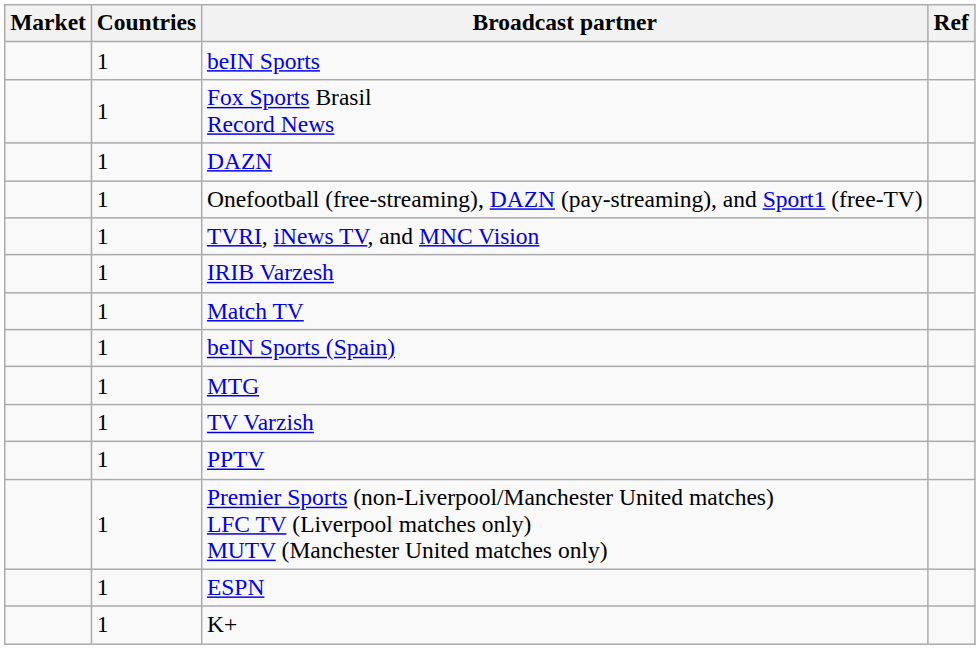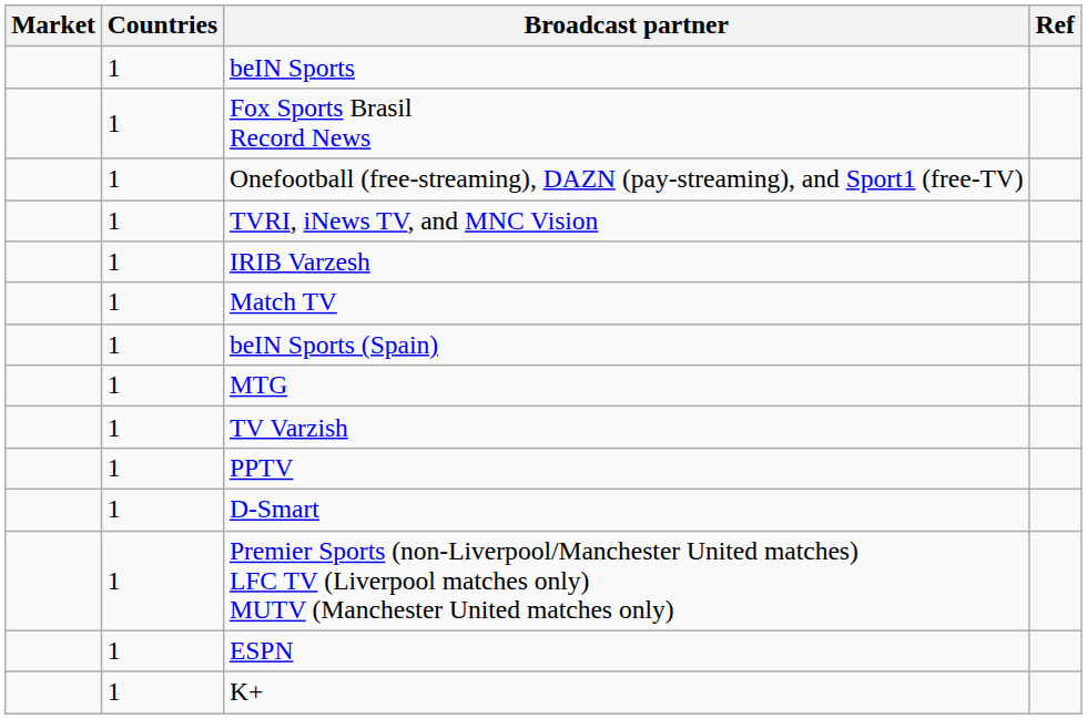- row: 1 | DAZN
+ row: 1 | D-Smart
